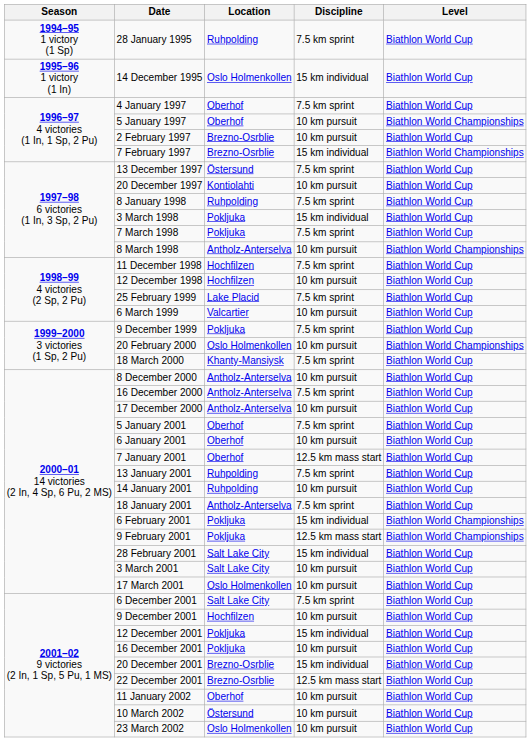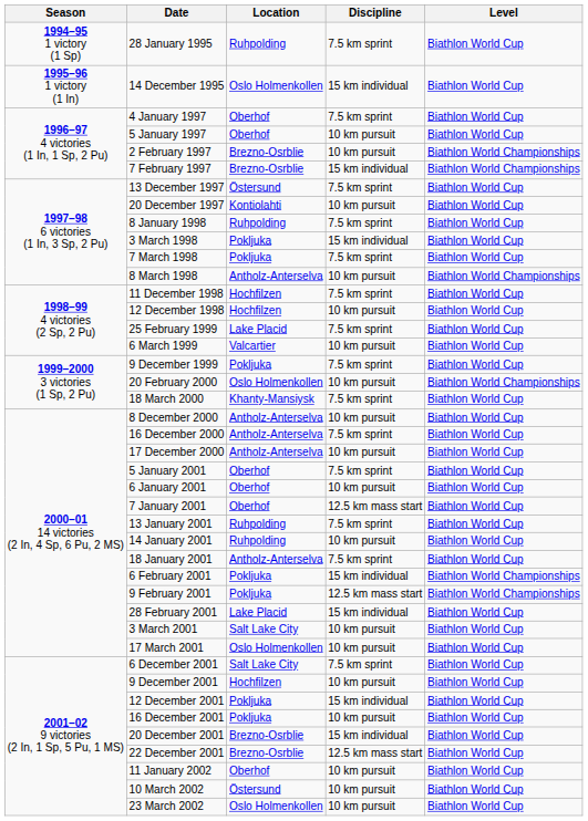5 January 1997 | Level: Biathlon World Championships -> Biathlon World Cup
2 February 1997 | Level: Biathlon World Cup -> Biathlon World Championships
28 February 2001 | Location: Salt Lake City -> Lake Placid
